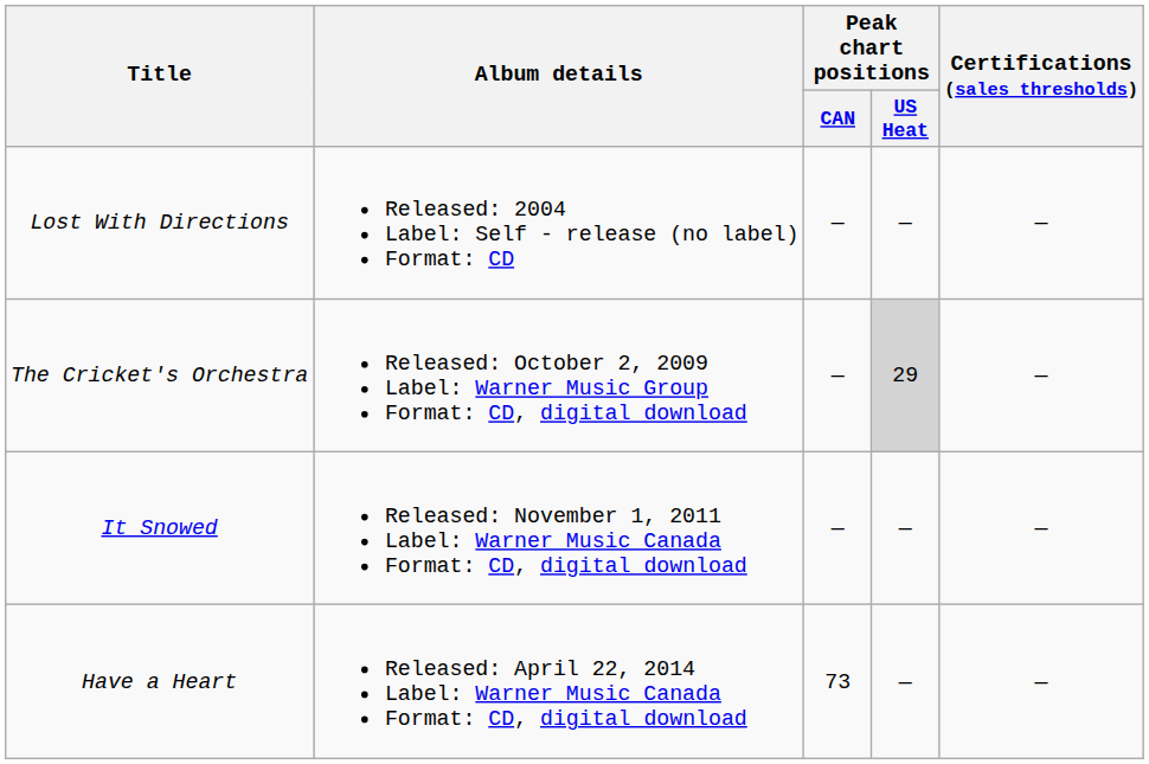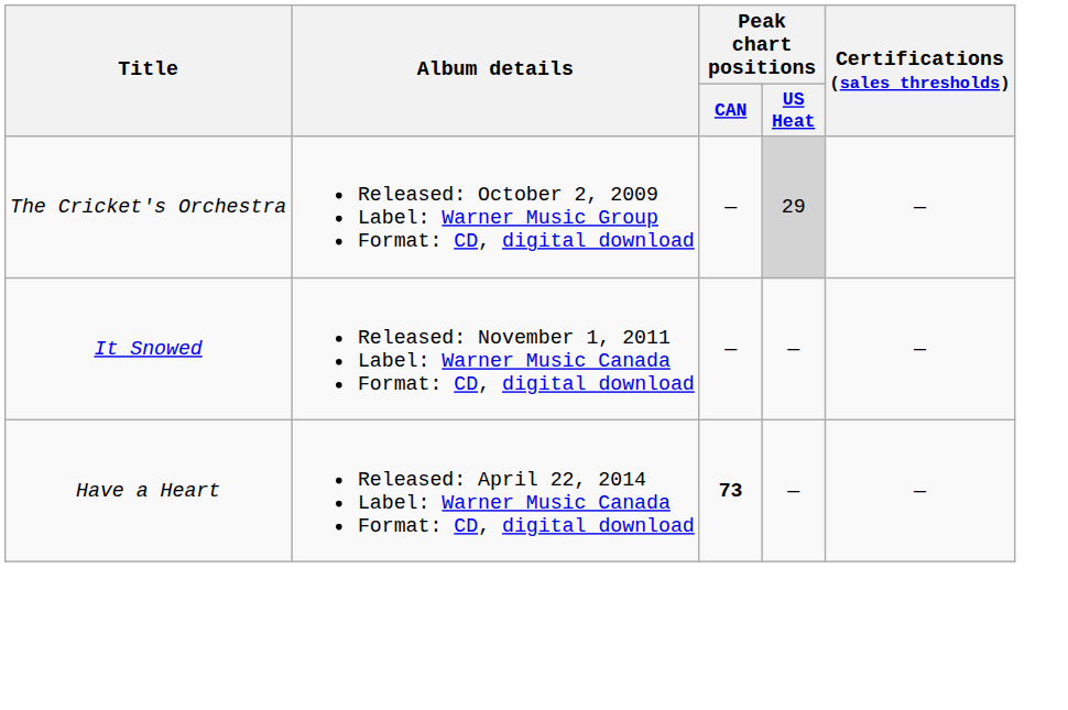- row: Lost With Directions | Released: 2004 Label: Self - release (no label) Format: CD | — | — | —
Have a Heart | Peak chart positions / CAN: normal -> bold
